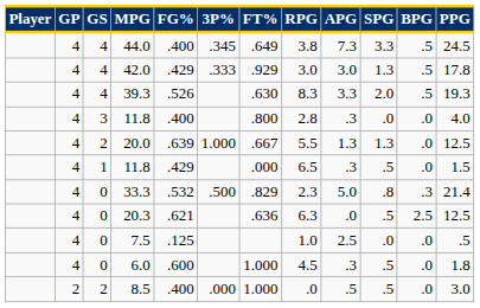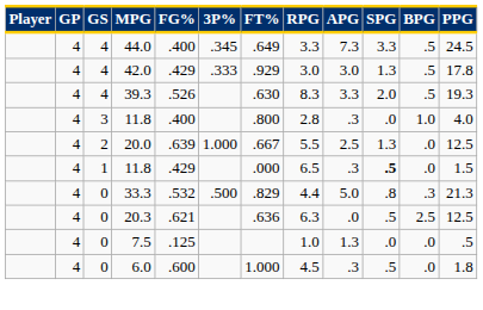44.0 | RPG: 3.8 -> 3.3
3 / 11.8 | BPG: .0 -> 1.0
20.0 | APG: 1.3 -> 2.5
1 / 11.8 | SPG: normal -> bold
33.3 | RPG: 2.3 -> 4.4
33.3 | PPG: 21.4 -> 21.3
7.5 | APG: 2.5 -> 1.3
- row: 2 | 2 | 8.5 | .400 | .000 | 1.000 | .0 | .5 | .5 | .0 | 3.0
